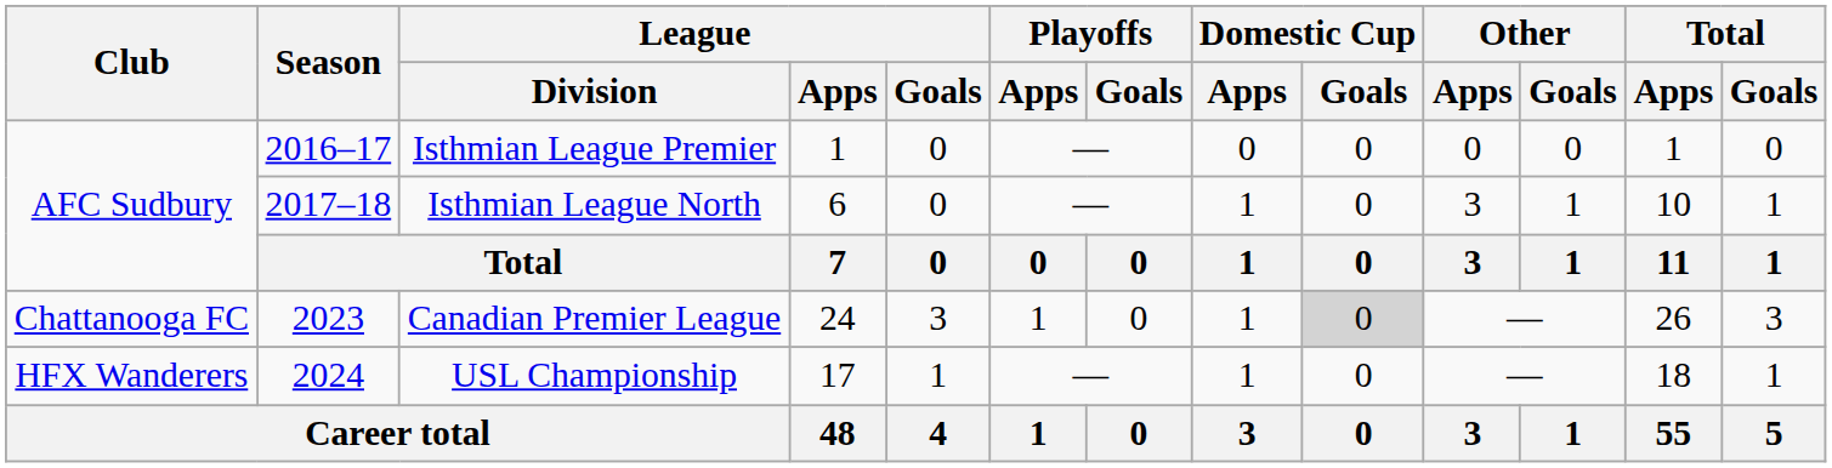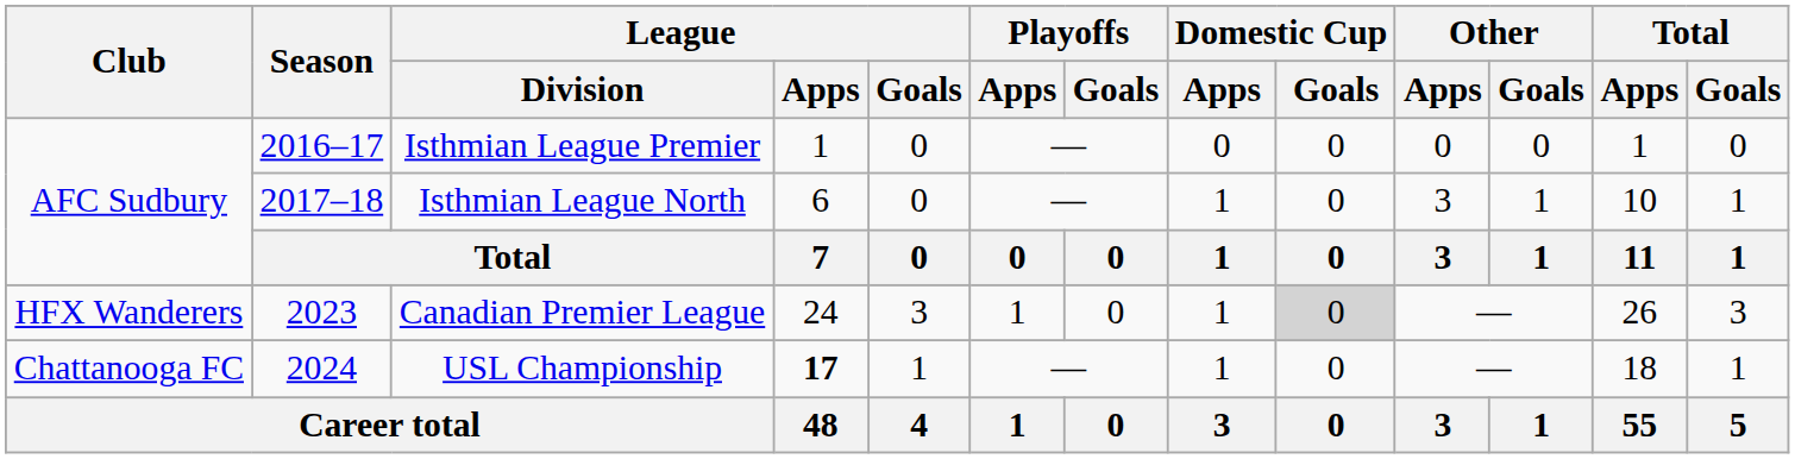Canadian Premier League | Club: Chattanooga FC -> HFX Wanderers
USL Championship | Club: HFX Wanderers -> Chattanooga FC
USL Championship | League / Apps: normal -> bold
